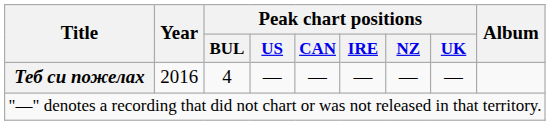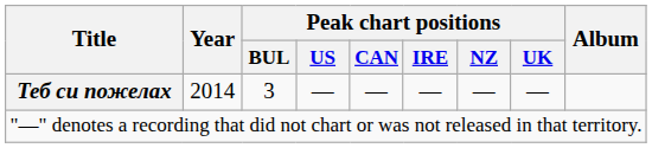Теб си пожелах | Year: 2016 -> 2014
Теб си пожелах | Peak chart positions / BUL: 4 -> 3
